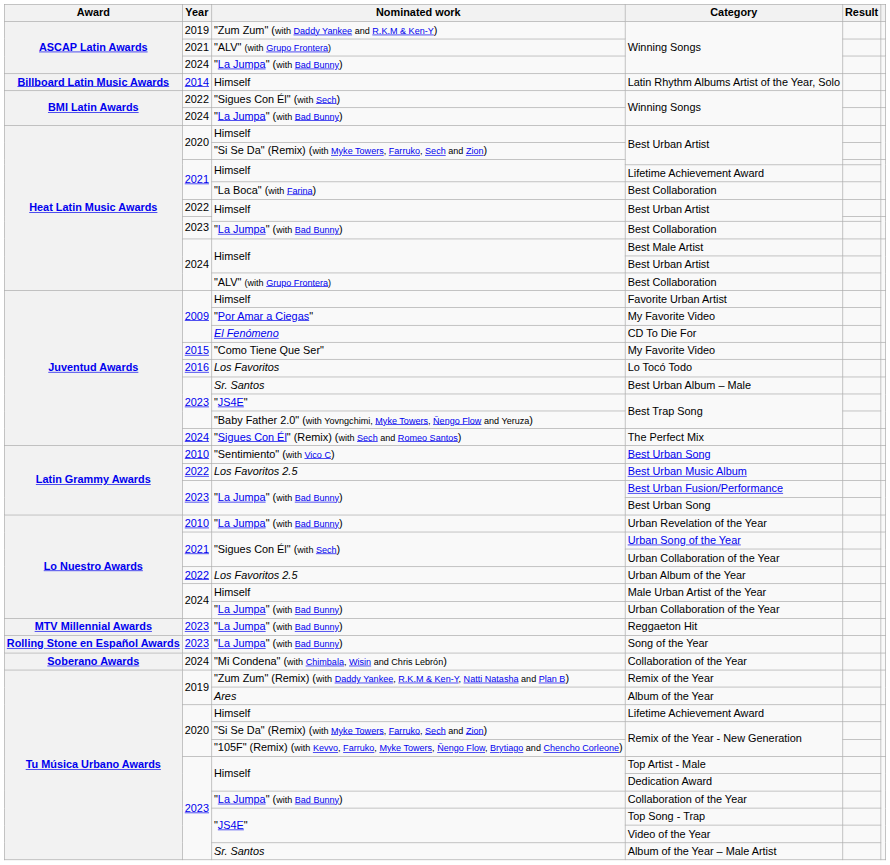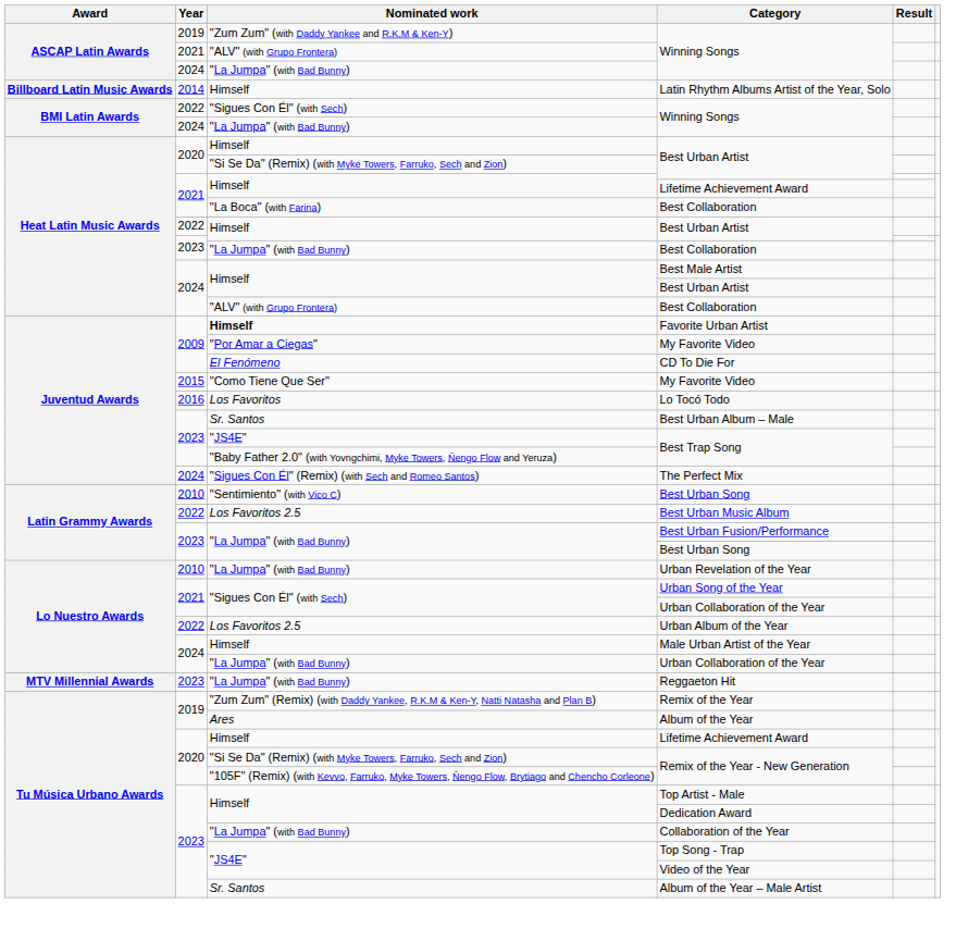Favorite Urban Artist | Nominated work: normal -> bold
- row: Rolling Stone en Español Awards | 2023 | "La Jumpa" (with Bad Bunny) | Song of the Year
- row: Soberano Awards | 2024 | "Mi Condena" (with Chimbala, Wisin and Chris Lebrón) | Collaboration of the Year
